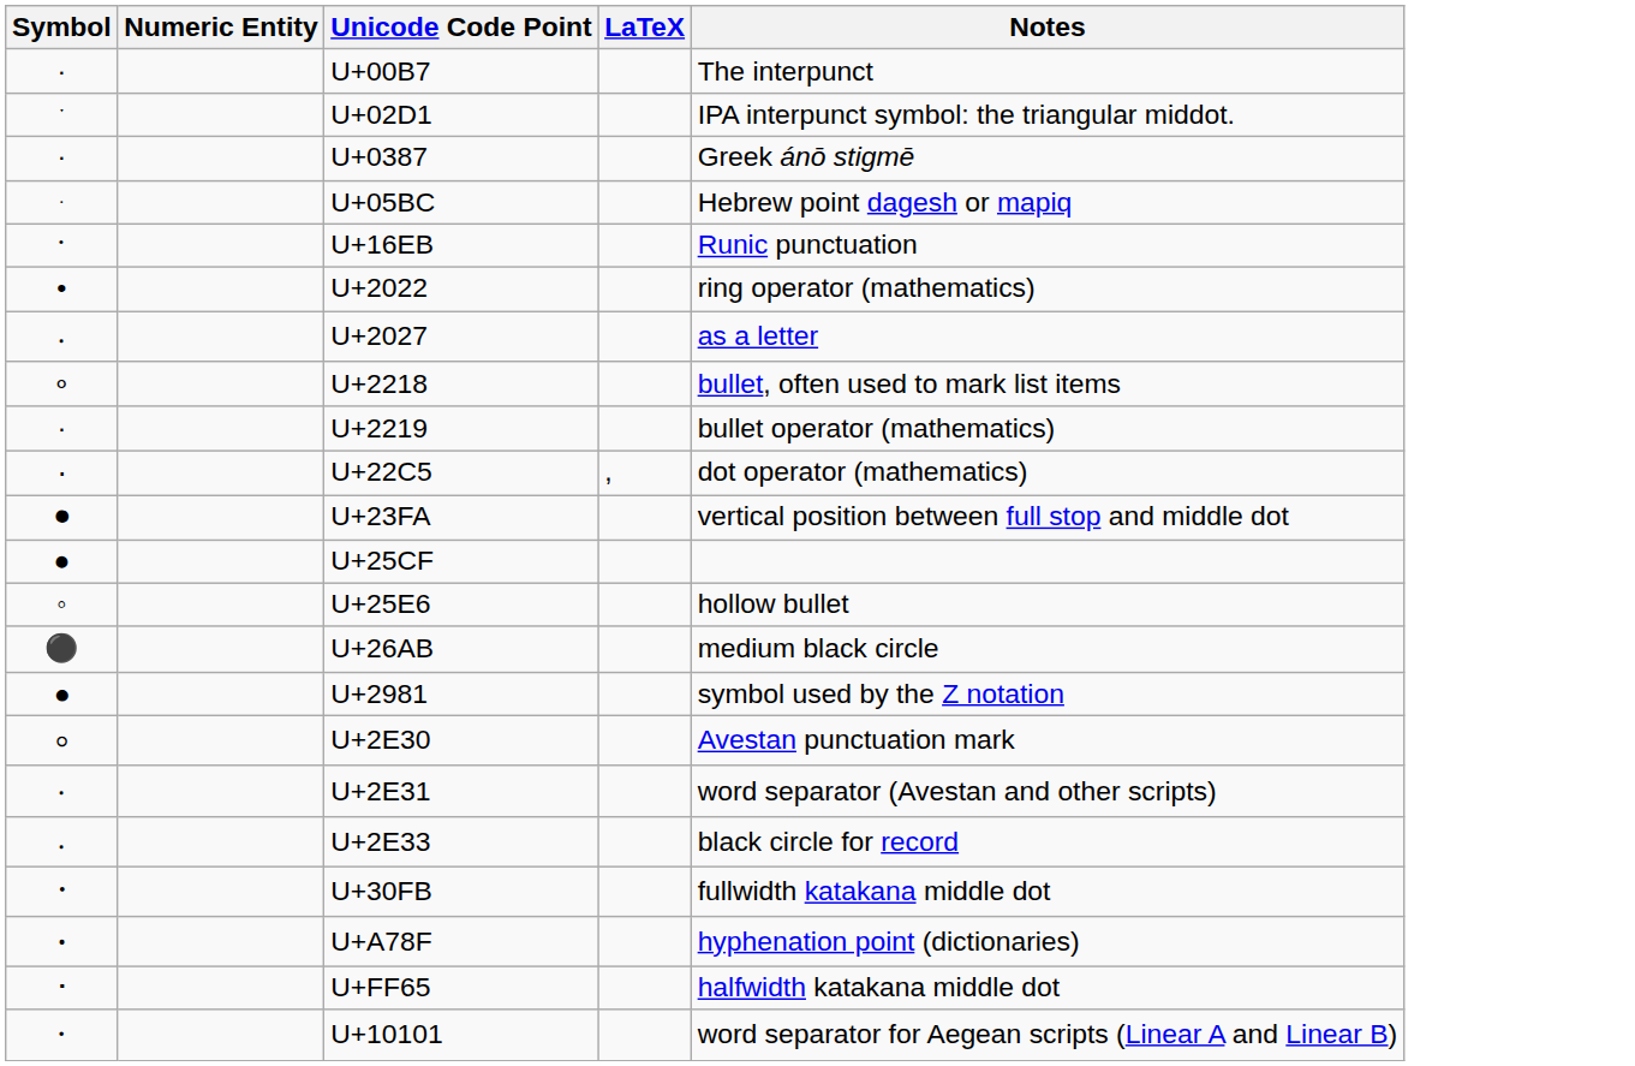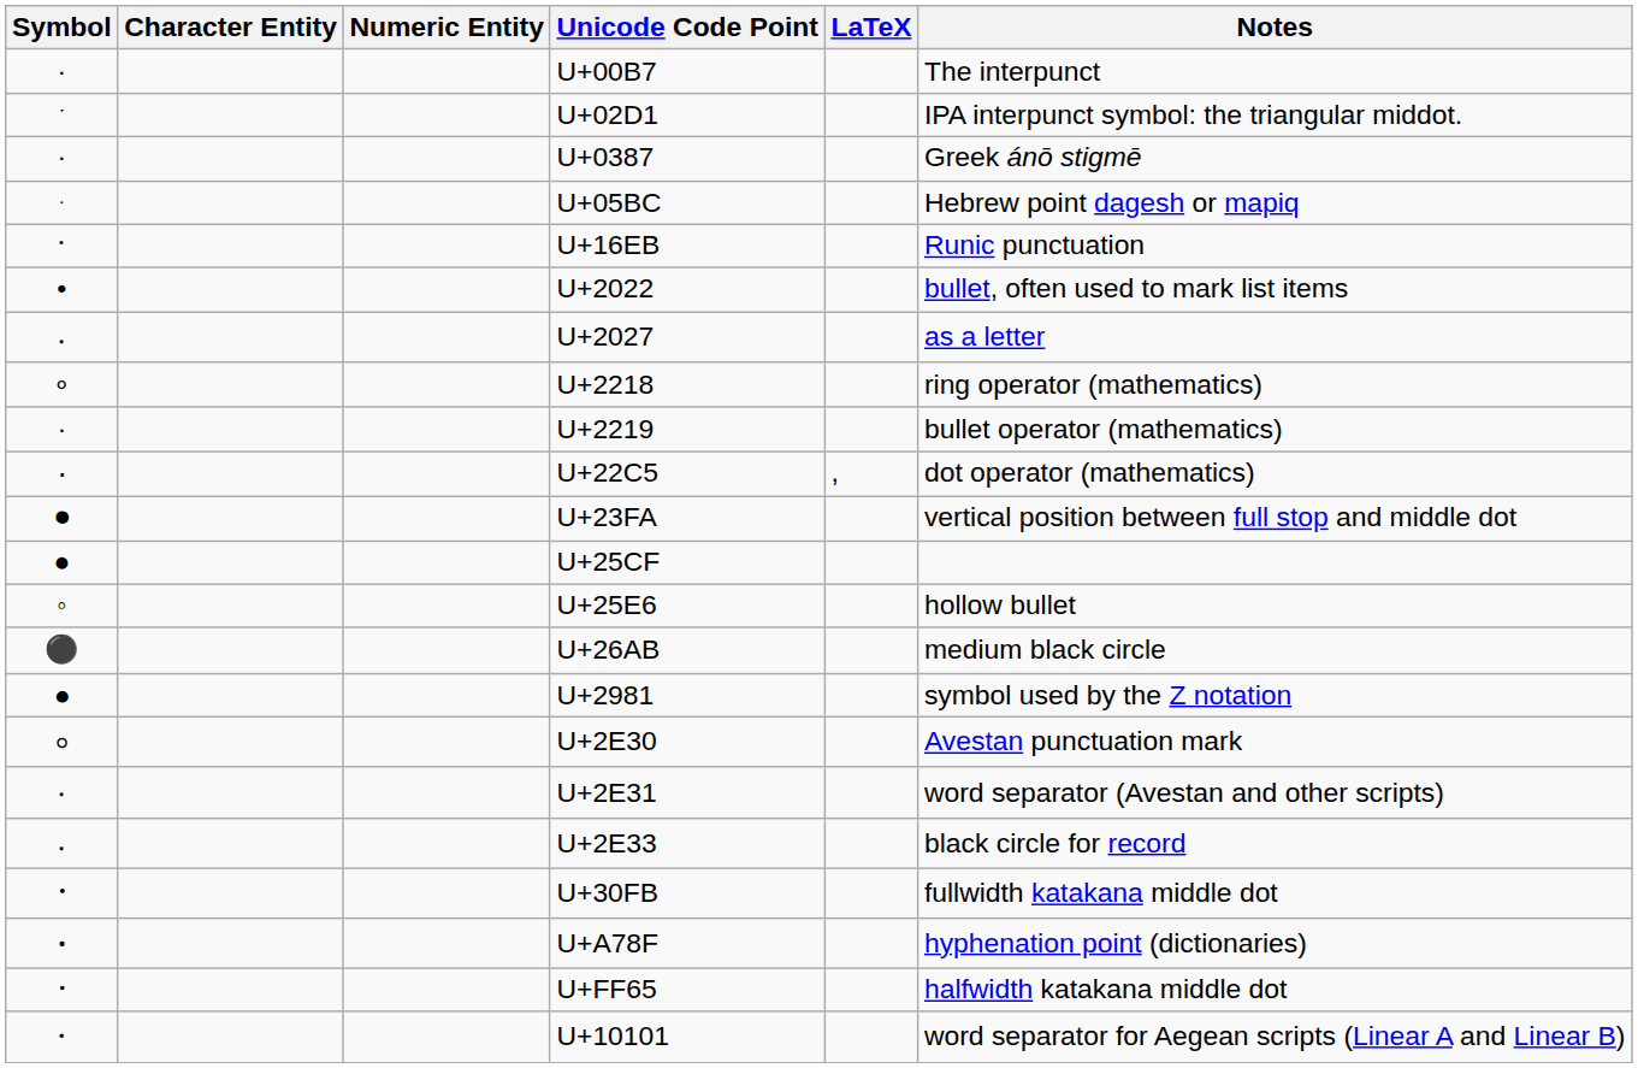+ column: Character Entity
U+2022 | Notes: ring operator (mathematics) -> bullet, often used to mark list items
U+2218 | Notes: bullet, often used to mark list items -> ring operator (mathematics)
